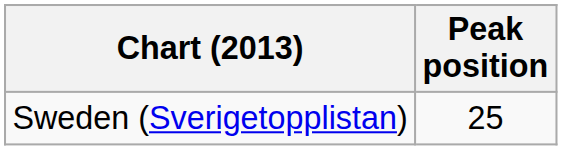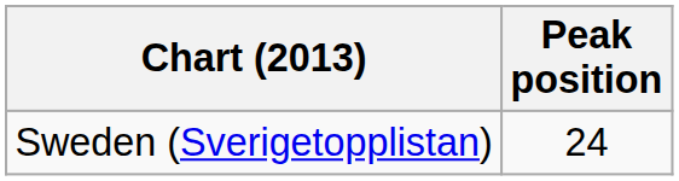Sweden (Sverigetopplistan) | Peak position: 25 -> 24
